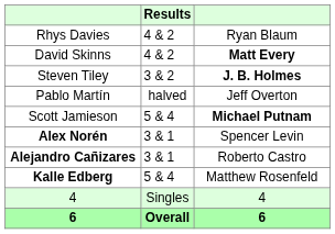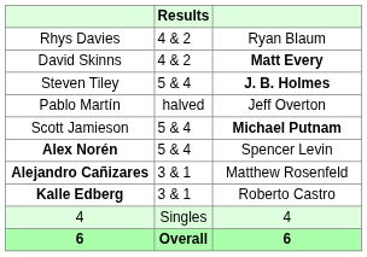Steven Tiley | Results: 3 & 2 -> 5 & 4
Alex Norén | Results: 3 & 1 -> 5 & 4
Alejandro Cañizares | column 3: Roberto Castro -> Matthew Rosenfeld
Kalle Edberg | Results: 5 & 4 -> 3 & 1
Kalle Edberg | column 3: Matthew Rosenfeld -> Roberto Castro
